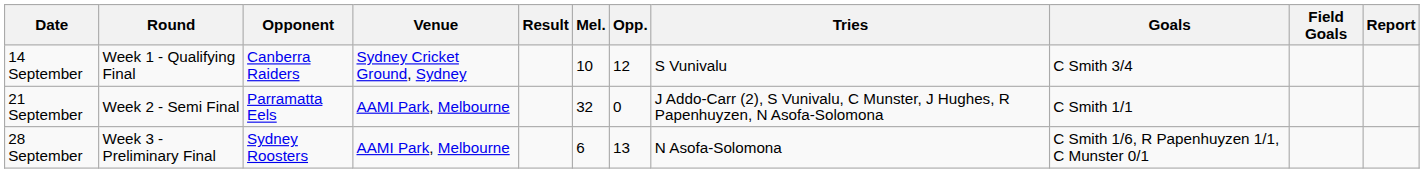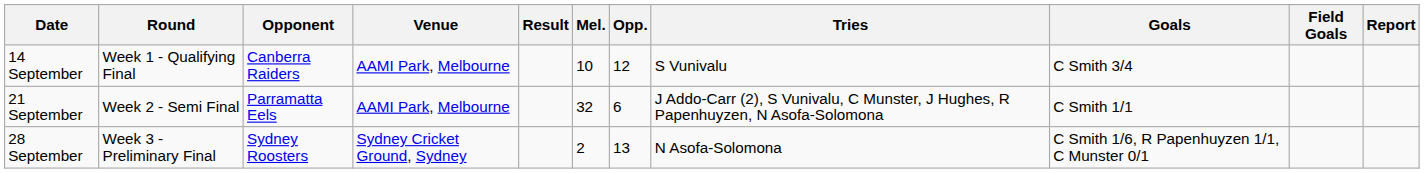14 September | Venue: Sydney Cricket Ground, Sydney -> AAMI Park, Melbourne
21 September | Opp.: 0 -> 6
28 September | Venue: AAMI Park, Melbourne -> Sydney Cricket Ground, Sydney
28 September | Mel.: 6 -> 2
